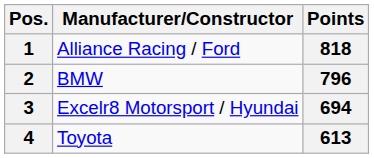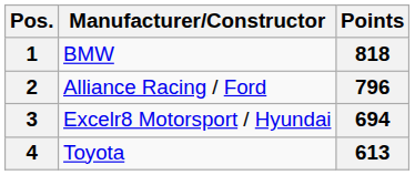1 | Manufacturer/Constructor: Alliance Racing / Ford -> BMW
2 | Manufacturer/Constructor: BMW -> Alliance Racing / Ford
